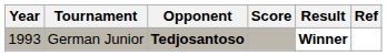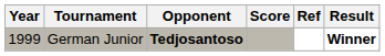columns swapped: Result <-> Ref
German Junior | Year: 1993 -> 1999
